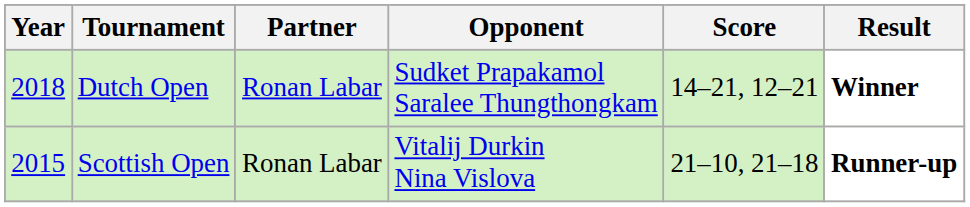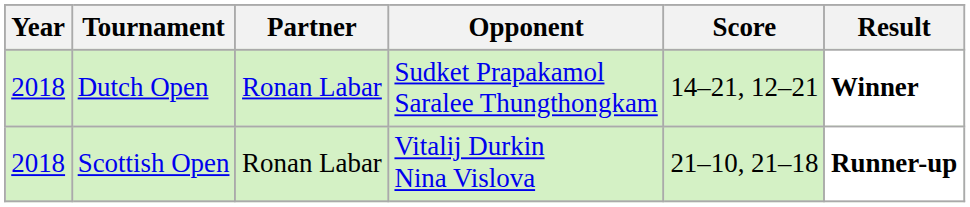Scottish Open | Year: 2015 -> 2018
